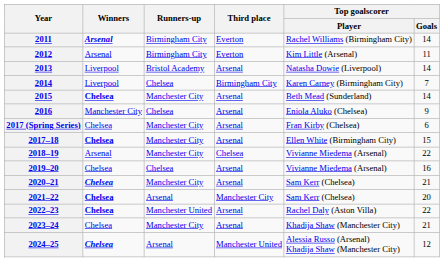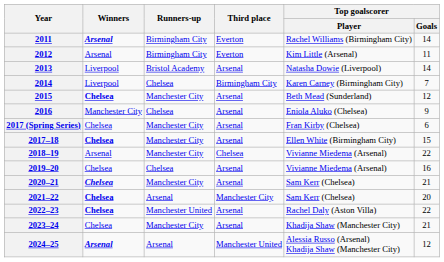2015 | Top goalscorer / Goals: 14 -> 12
2024–25 | Winners: Chelsea -> Arsenal
